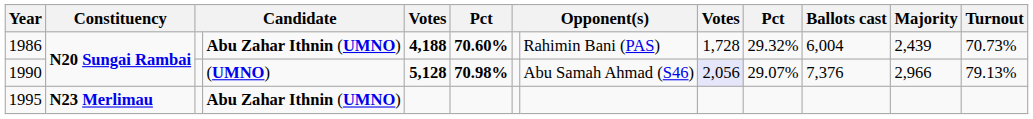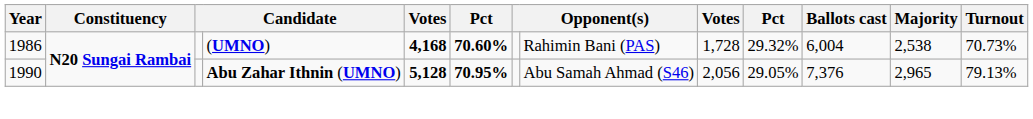1986 | column 4: Abu Zahar Ithnin (UMNO) -> (UMNO)
1986 | column 5: 4,188 -> 4,168
1986 | Majority: 2,439 -> 2,538
1990 | column 4: (UMNO) -> Abu Zahar Ithnin (UMNO)
1990 | column 6: 70.98% -> 70.95%
1990 | column 9: lavender background -> no background
1990 | column 10: 29.07% -> 29.05%
1990 | Majority: 2,966 -> 2,965
- row: 1995 | N23 Merlimau | Abu Zahar Ithnin (UMNO)
